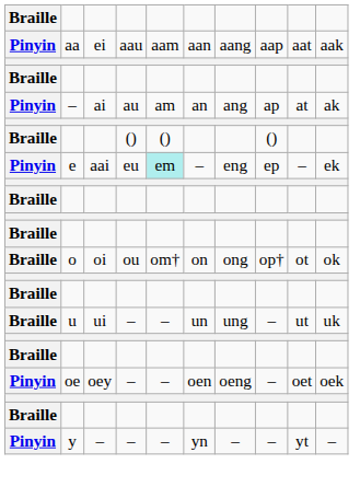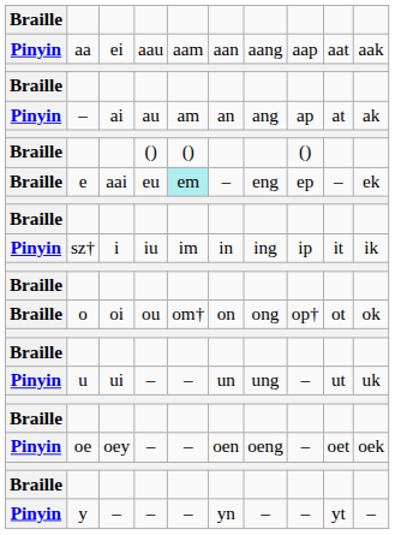e | Braille: Pinyin -> Braille
+ row: Pinyin | sz† | i | iu | im | in | ing | ip | it | ik
u | Braille: Braille -> Pinyin
